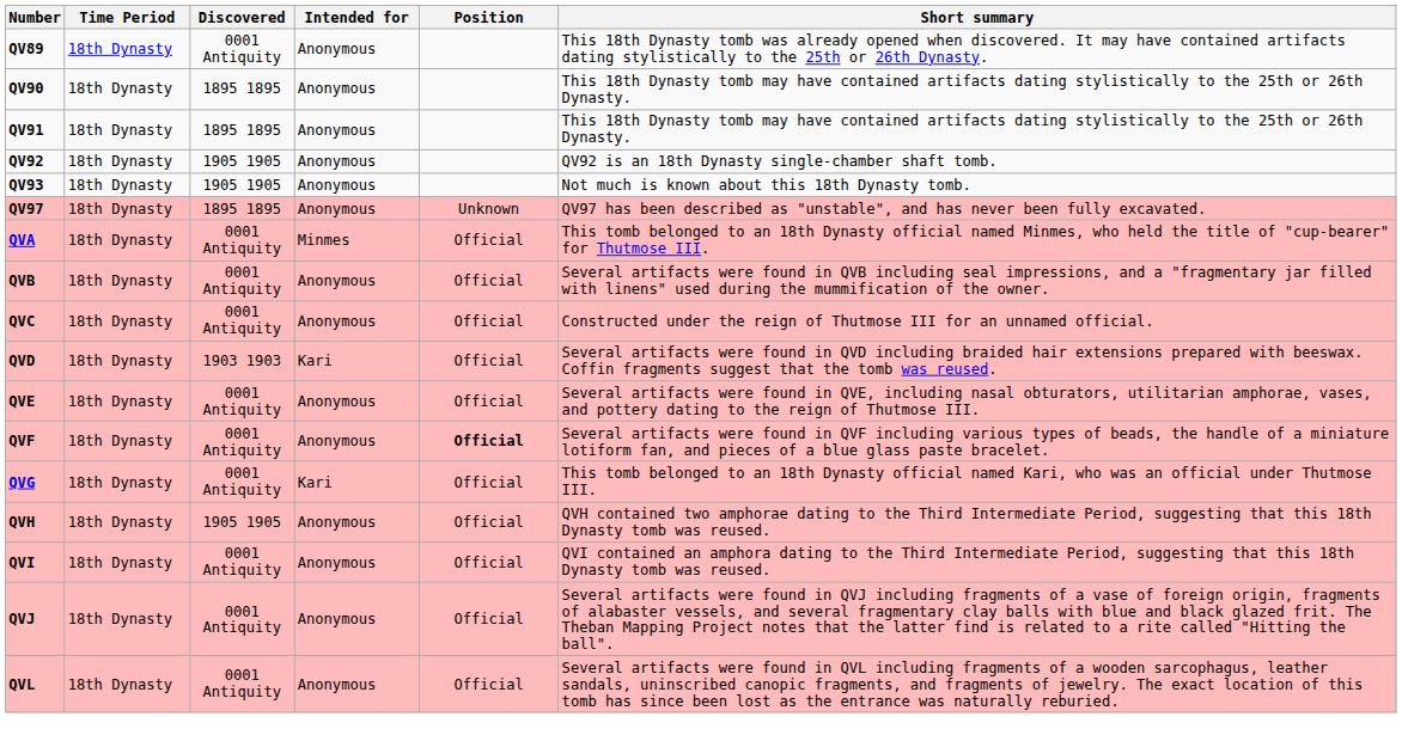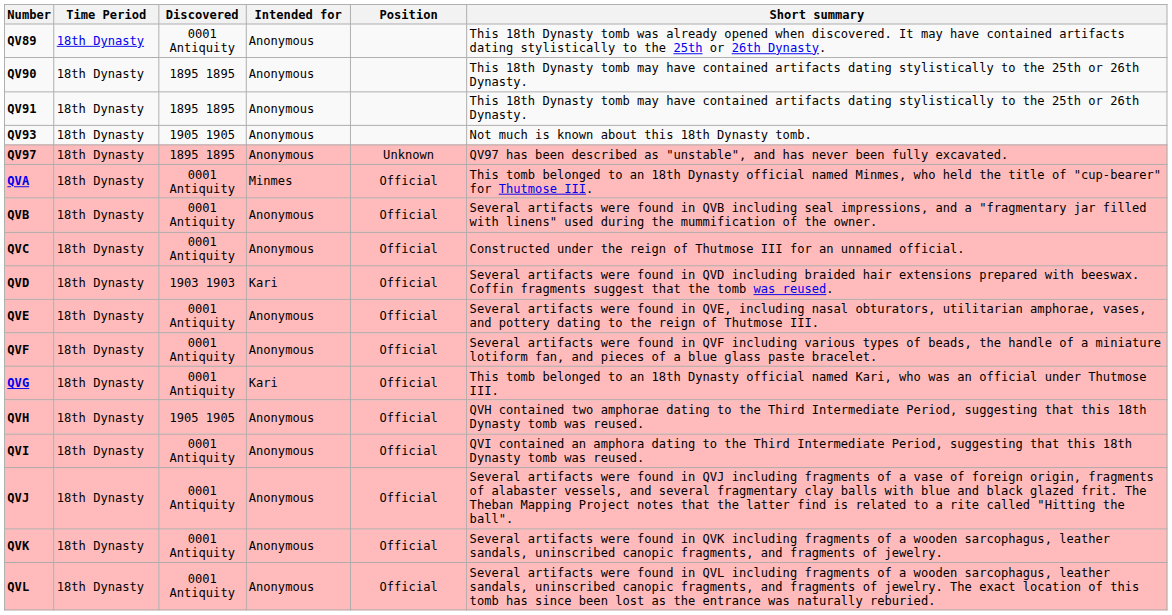- row: QV92 | 18th Dynasty | 1905 1905 | Anonymous | QV92 is an 18th Dynasty single-chamber shaft tomb.
QVF | Position: bold -> normal
+ row: QVK | 18th Dynasty | 0001 Antiquity | Anonymous | Official | Several artifacts were found in QVK including fragments of a wooden sarcophagus, leather sandals, uninscribed canopic fragments, and fragments of jewelry.
